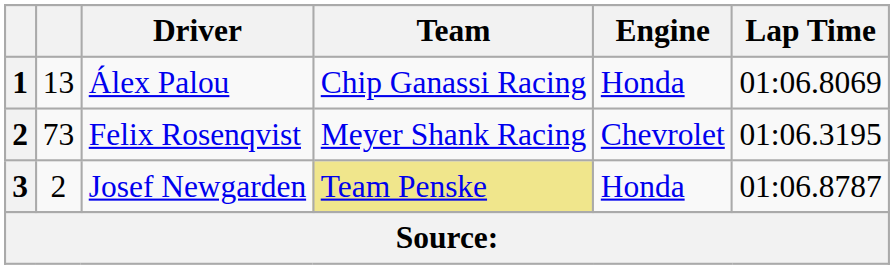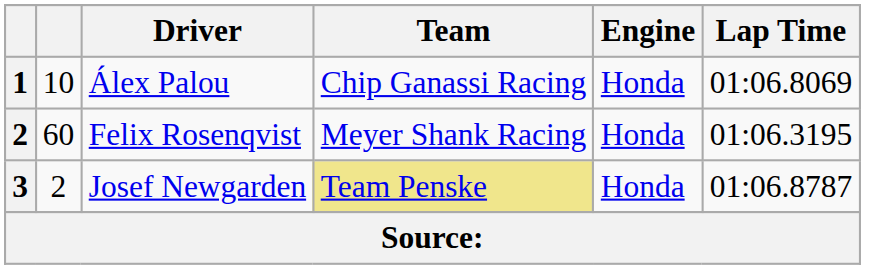Álex Palou | column 2: 13 -> 10
Felix Rosenqvist | column 2: 73 -> 60
Felix Rosenqvist | Engine: Chevrolet -> Honda
